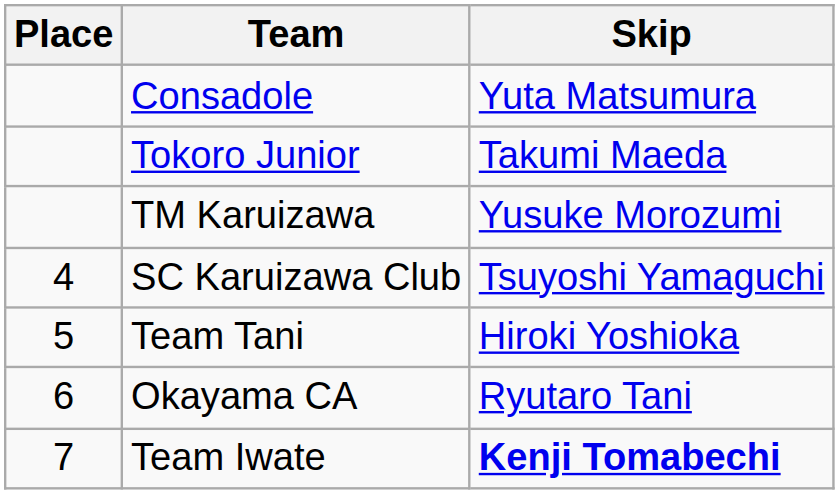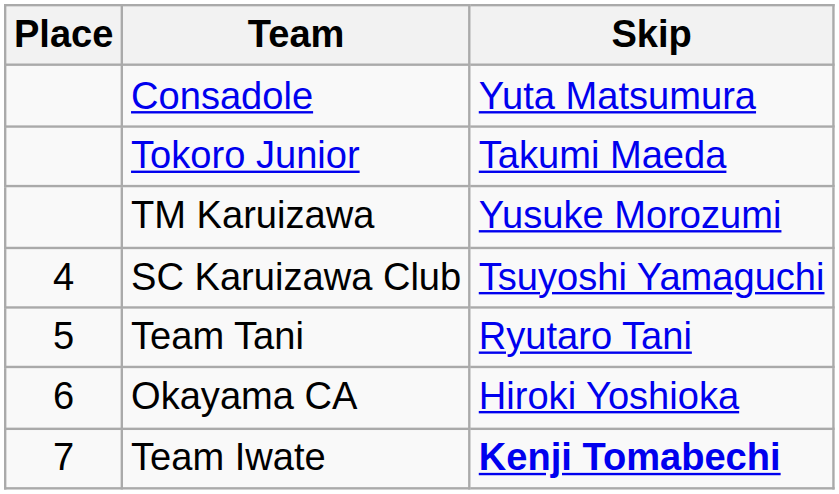Team Tani | Skip: Hiroki Yoshioka -> Ryutaro Tani
Okayama CA | Skip: Ryutaro Tani -> Hiroki Yoshioka
